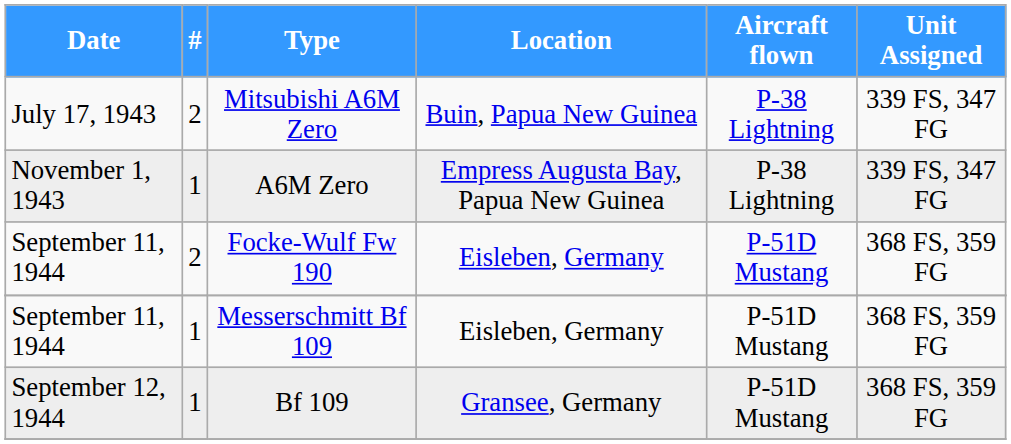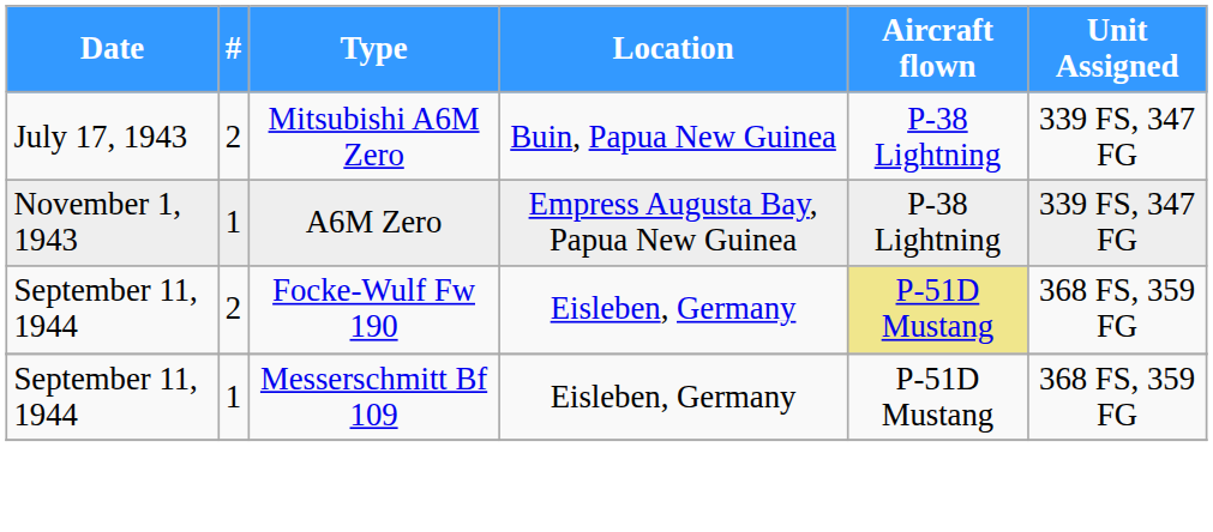Focke-Wulf Fw 190 | Aircraft flown: no background -> khaki background
- row: September 12, 1944 | 1 | Bf 109 | Gransee, Germany | P-51D Mustang | 368 FS, 359 FG
